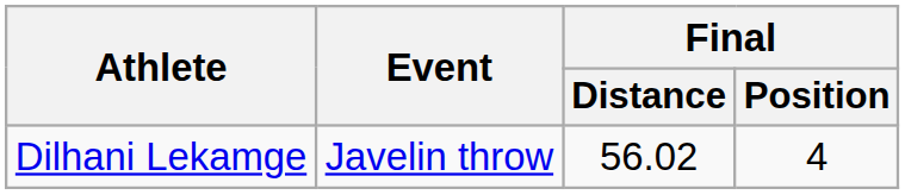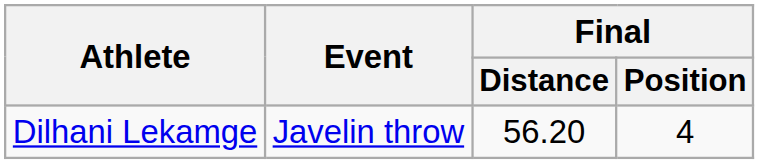Dilhani Lekamge | Final / Distance: 56.02 -> 56.20
